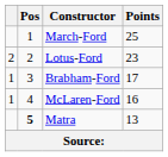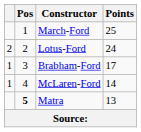Lotus-Ford | Points: 23 -> 24
McLaren-Ford | Points: 16 -> 14
